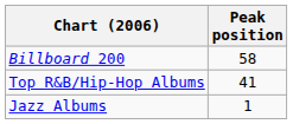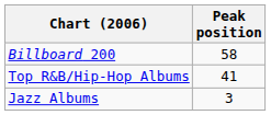Jazz Albums | Peak position: 1 -> 3
